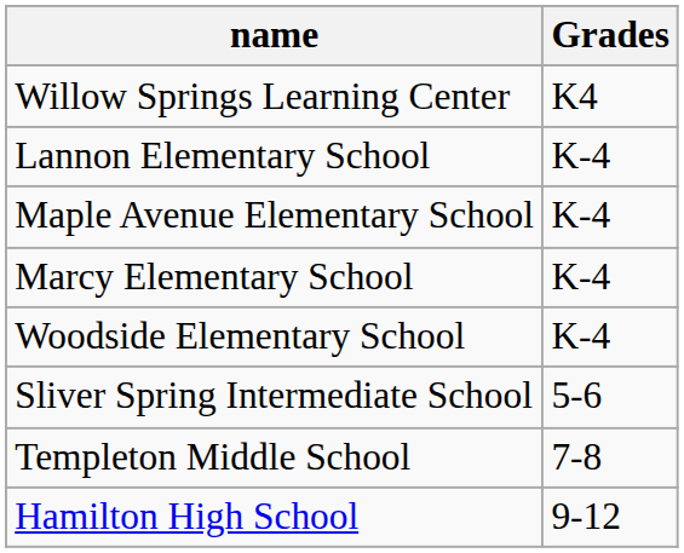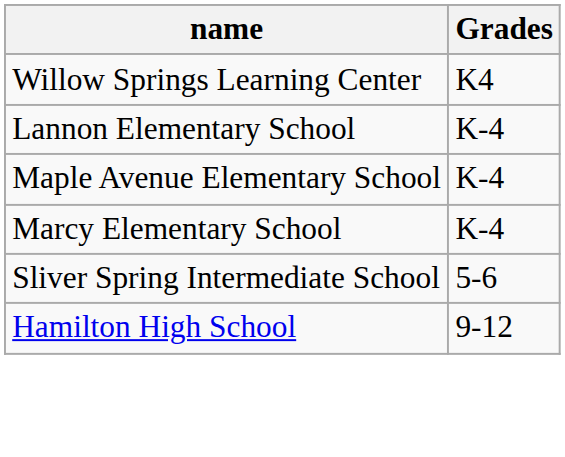- row: Woodside Elementary School | K-4
- row: Templeton Middle School | 7-8
